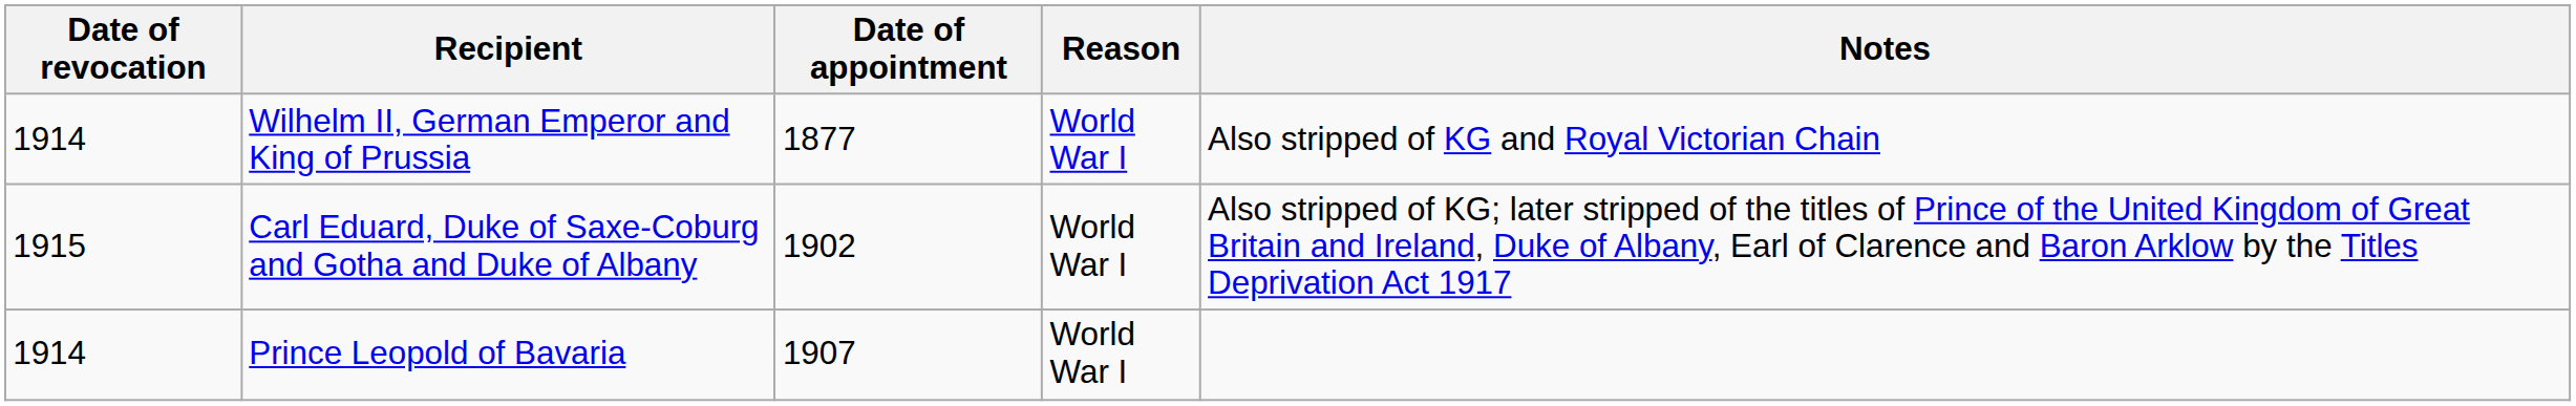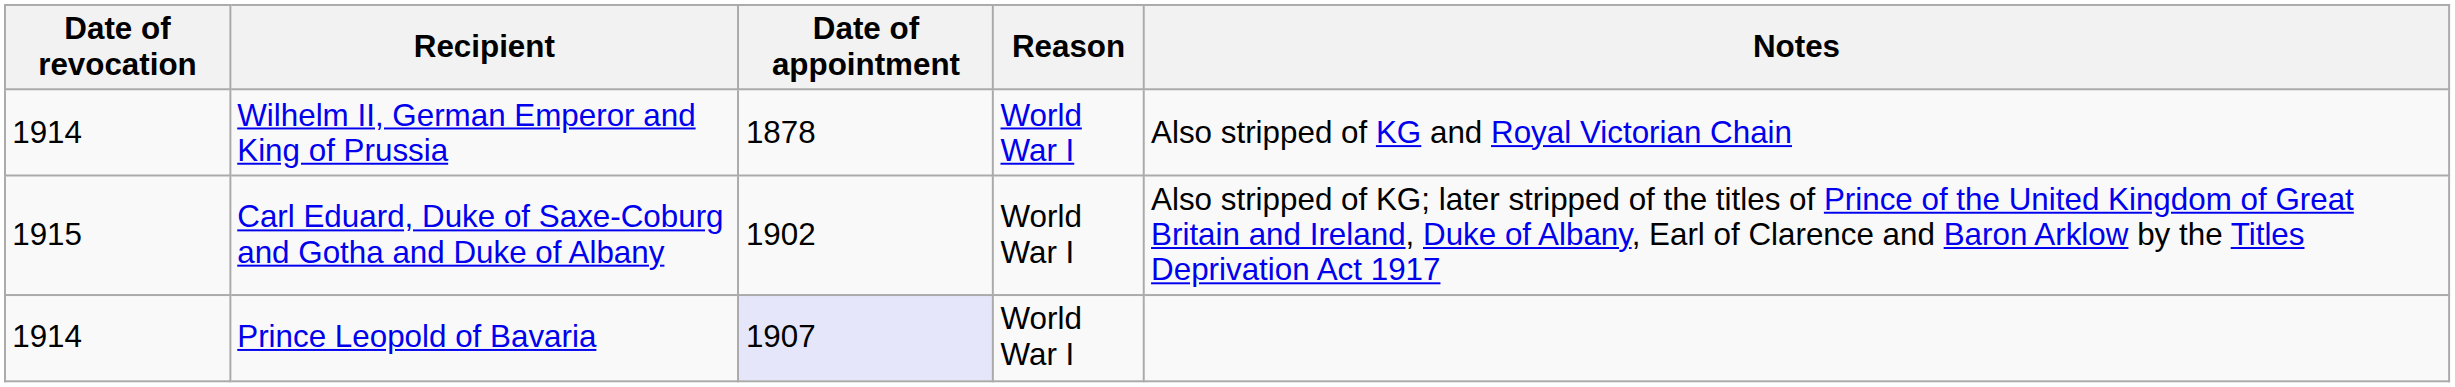Wilhelm II, German Emperor and King of Prussia | Date of appointment: 1877 -> 1878
Prince Leopold of Bavaria | Date of appointment: no background -> lavender background
